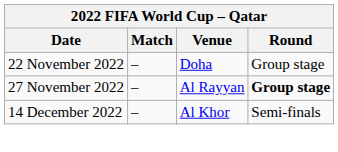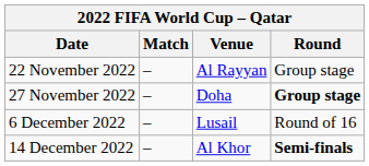22 November 2022 | Venue: Doha -> Al Rayyan
27 November 2022 | Venue: Al Rayyan -> Doha
+ row: 6 December 2022 | – | Lusail | Round of 16
14 December 2022 | Round: normal -> bold
